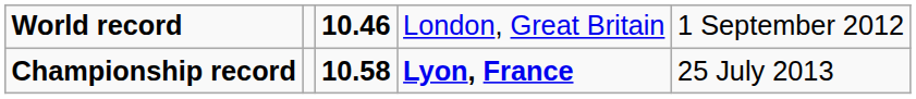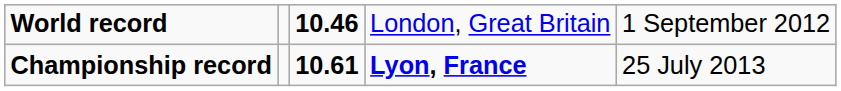Championship record | column 3: 10.58 -> 10.61
